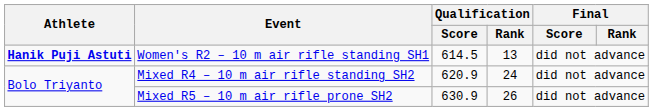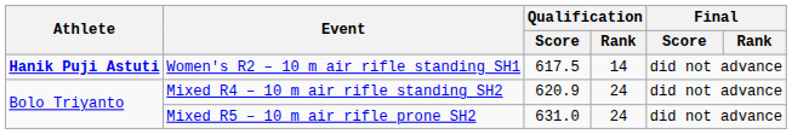Women's R2 – 10 m air rifle standing SH1 | Qualification / Score: 614.5 -> 617.5
Women's R2 – 10 m air rifle standing SH1 | Qualification / Rank: 13 -> 14
Mixed R5 – 10 m air rifle prone SH2 | Qualification / Score: 630.9 -> 631.0
Mixed R5 – 10 m air rifle prone SH2 | Qualification / Rank: 26 -> 24
